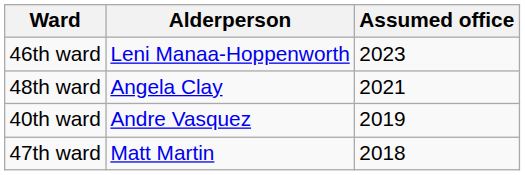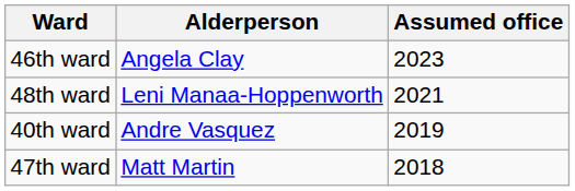46th ward | Alderperson: Leni Manaa-Hoppenworth -> Angela Clay
48th ward | Alderperson: Angela Clay -> Leni Manaa-Hoppenworth
